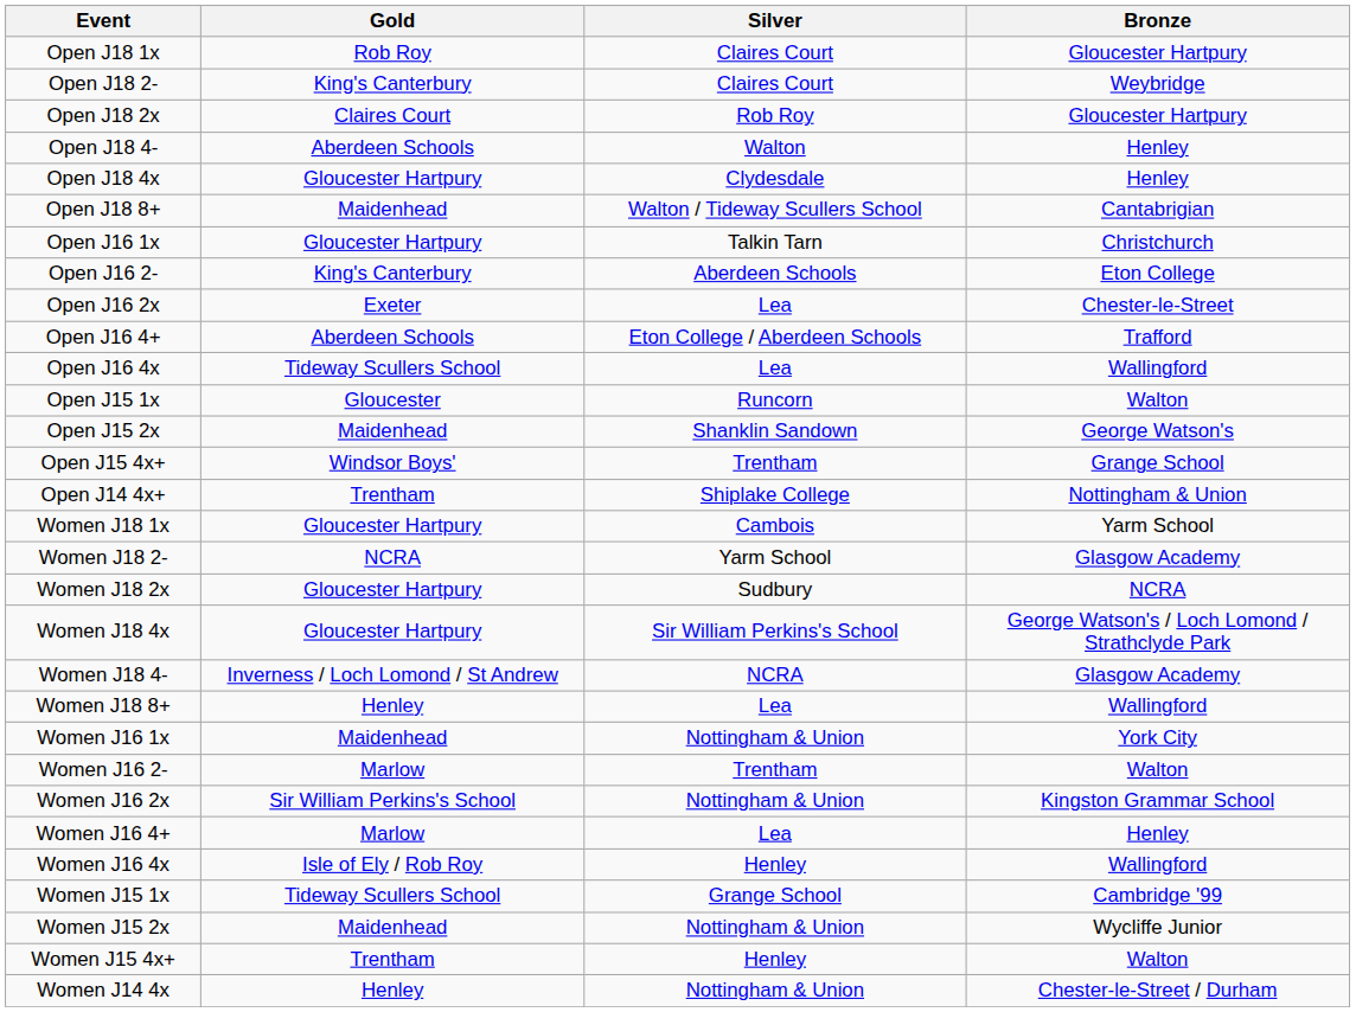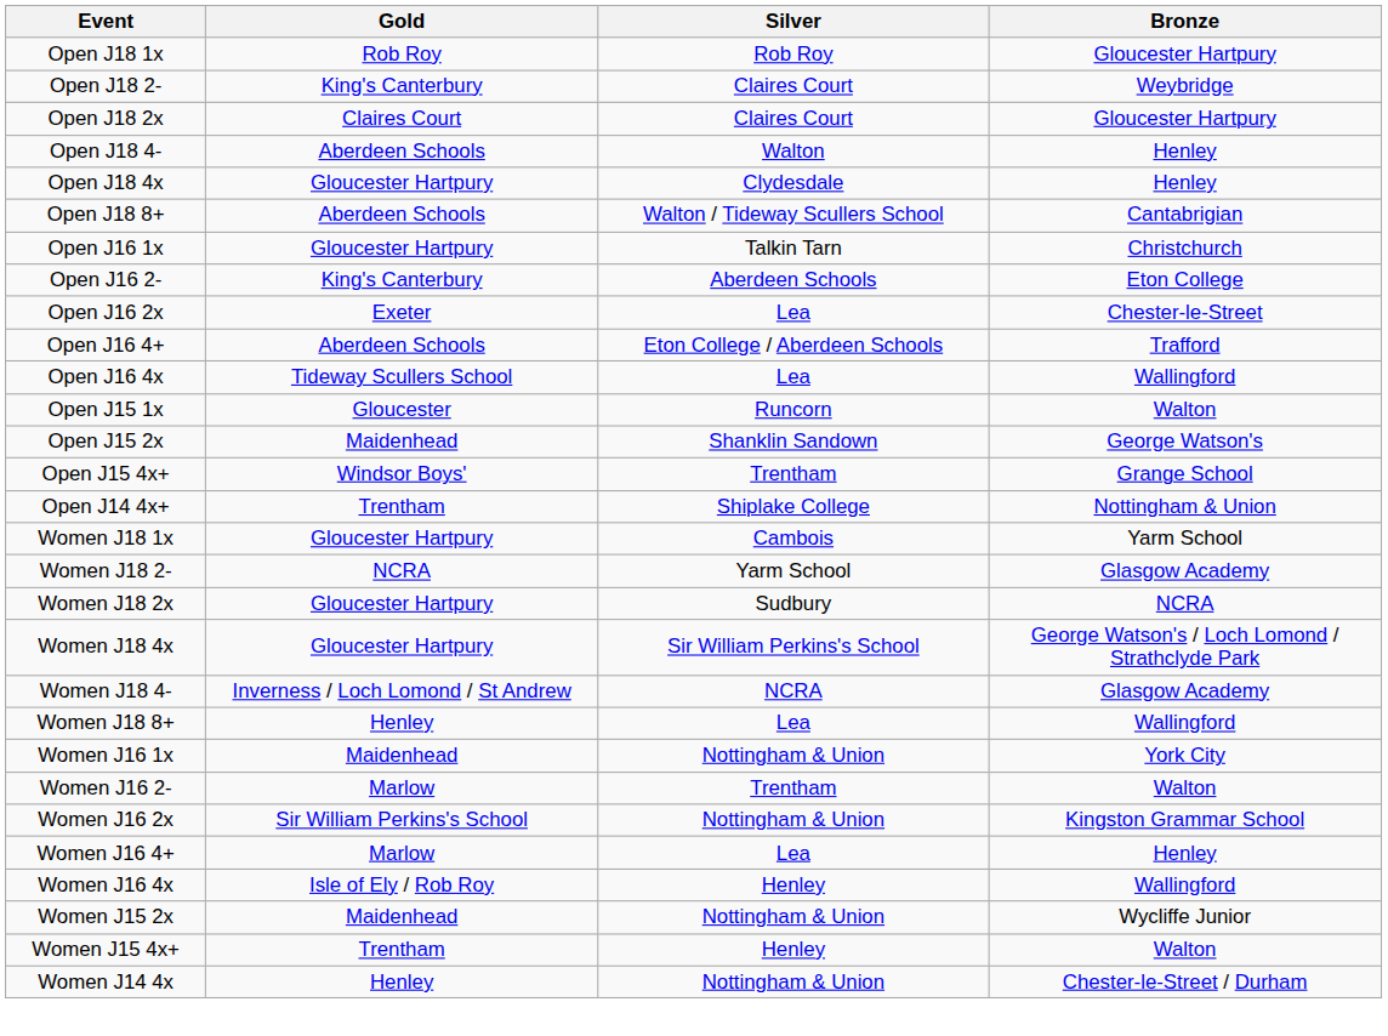Open J18 1x | Silver: Claires Court -> Rob Roy
Open J18 2x | Silver: Rob Roy -> Claires Court
Open J18 8+ | Gold: Maidenhead -> Aberdeen Schools
- row: Women J15 1x | Tideway Scullers School | Grange School | Cambridge '99
